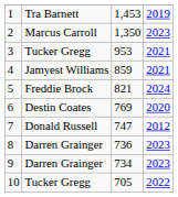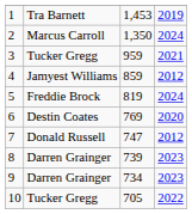2 | column 4: 2023 -> 2024
3 | column 3: 953 -> 959
4 | column 4: 2021 -> 2012
5 | column 3: 821 -> 819
8 | column 3: 736 -> 739
